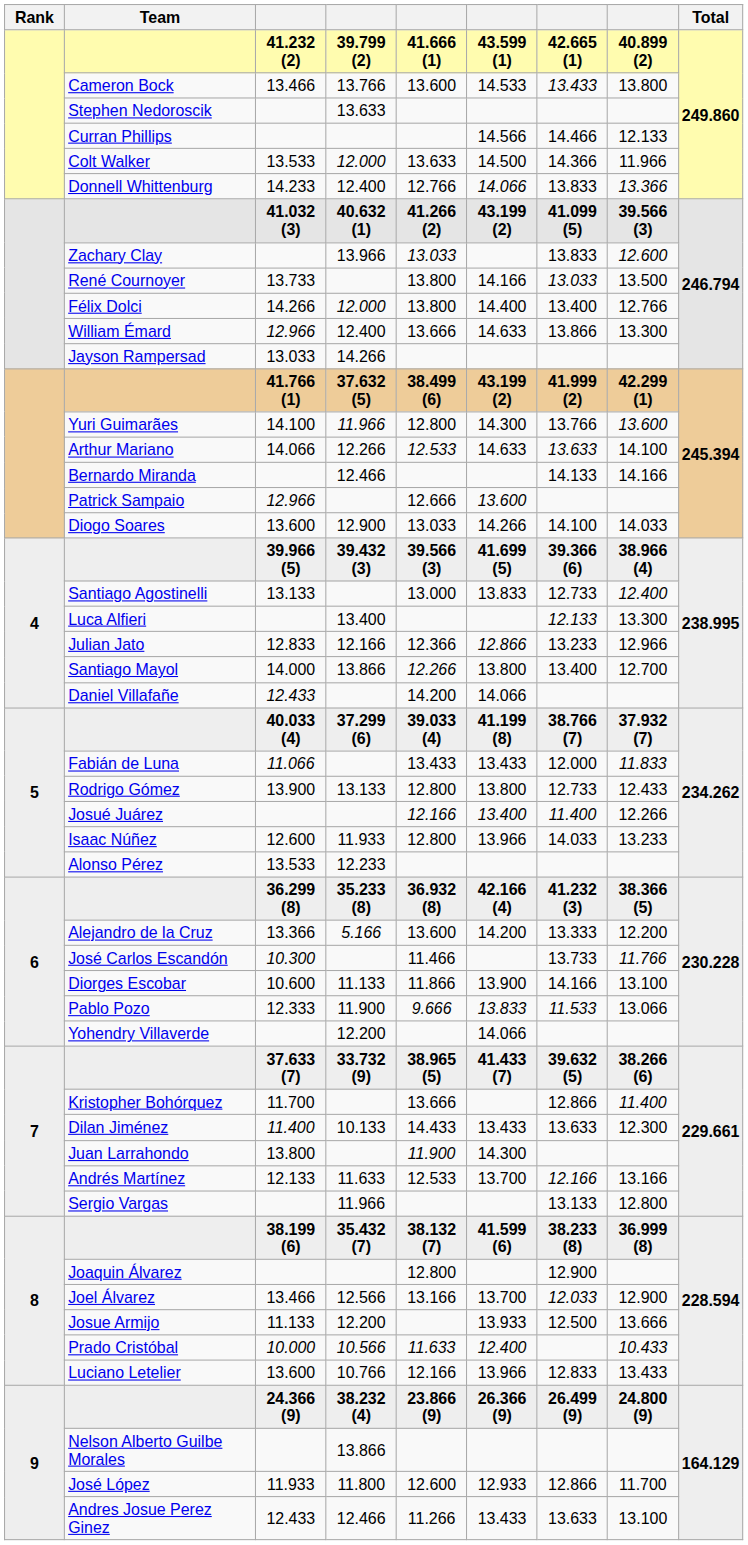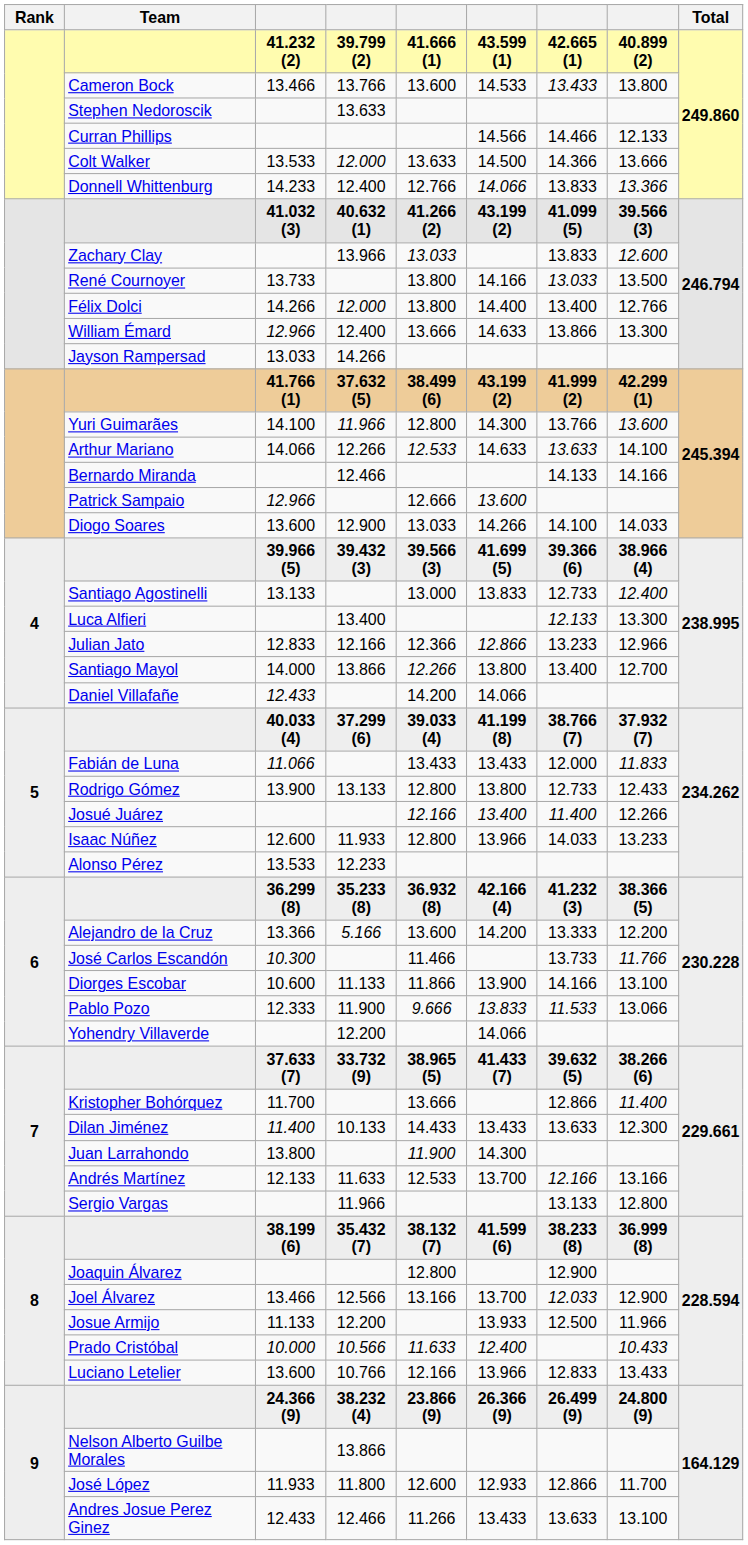Colt Walker | column 8: 11.966 -> 13.666
Josue Armijo | column 8: 13.666 -> 11.966
